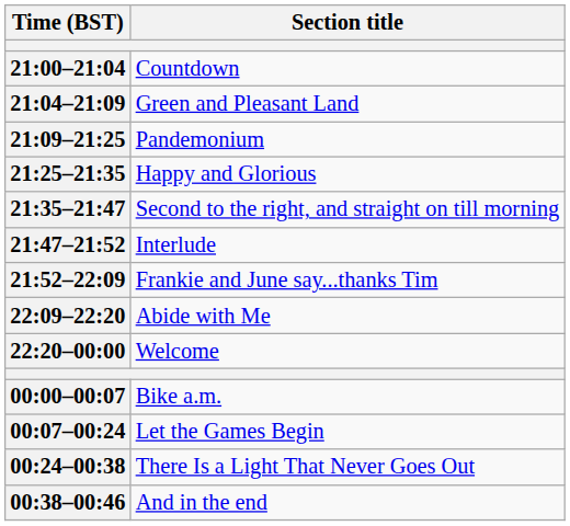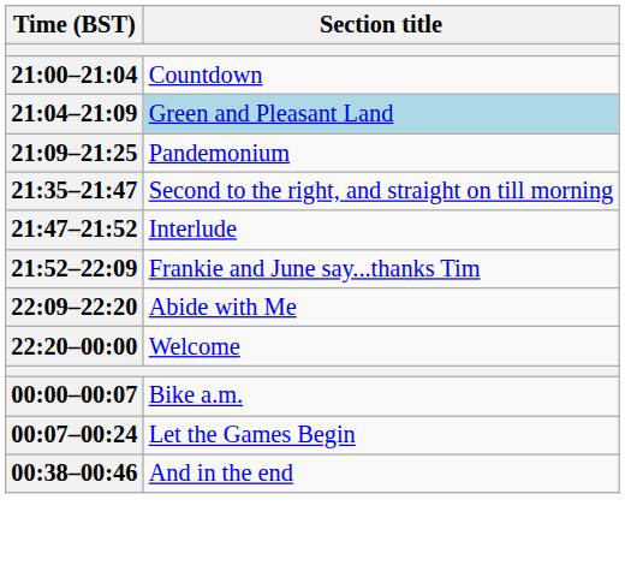21:04–21:09 | Section title: no background -> lightblue background
- row: 21:25–21:35 | Happy and Glorious
- row: 00:24–00:38 | There Is a Light That Never Goes Out
